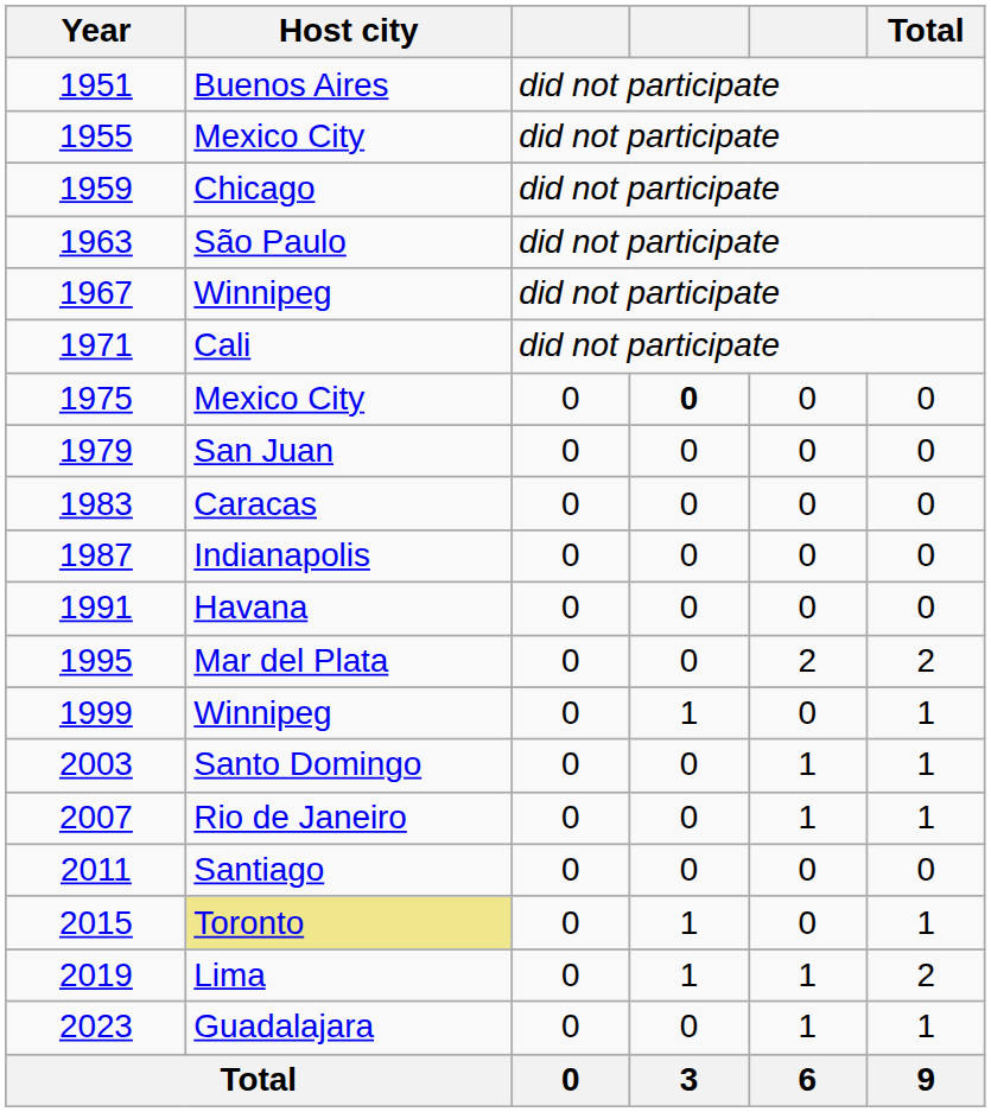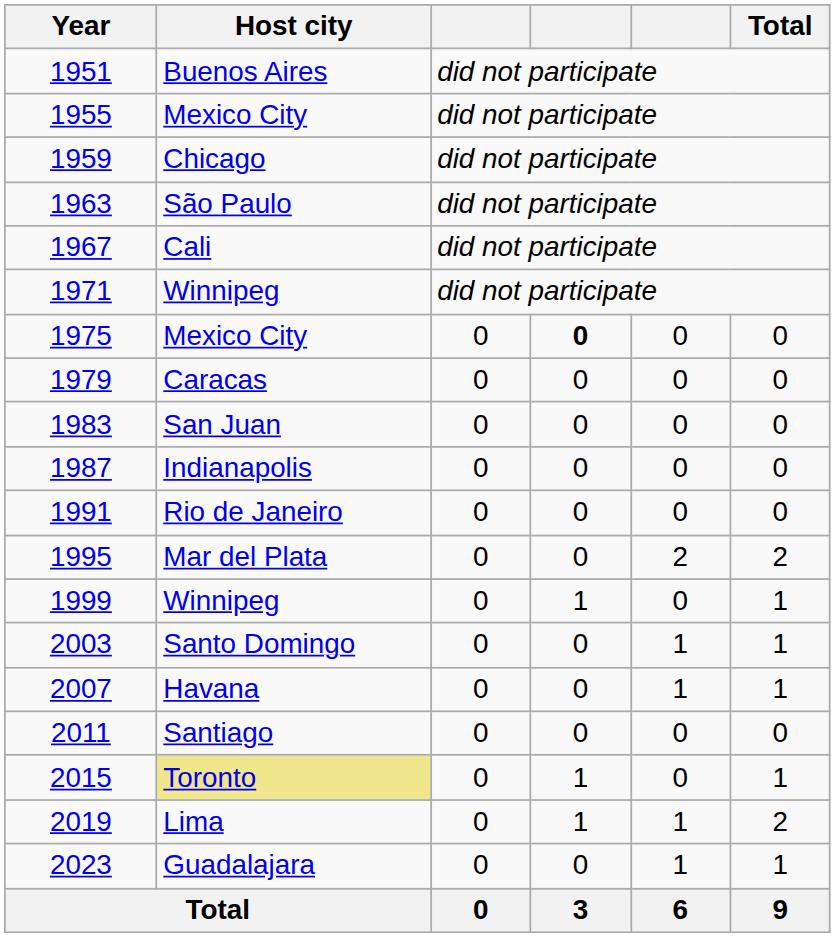1967 | Host city: Winnipeg -> Cali
1971 | Host city: Cali -> Winnipeg
1979 | Host city: San Juan -> Caracas
1983 | Host city: Caracas -> San Juan
1991 | Host city: Havana -> Rio de Janeiro
2007 | Host city: Rio de Janeiro -> Havana
